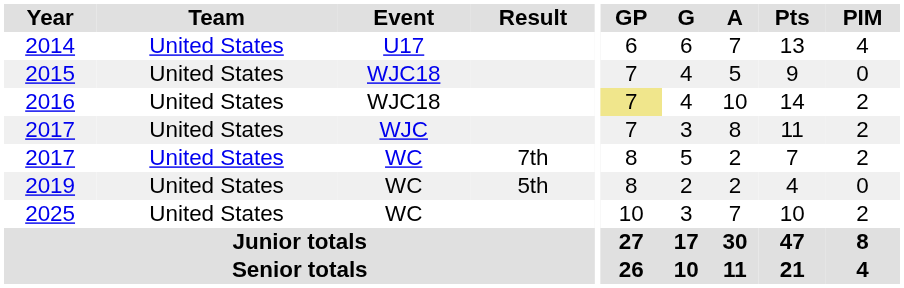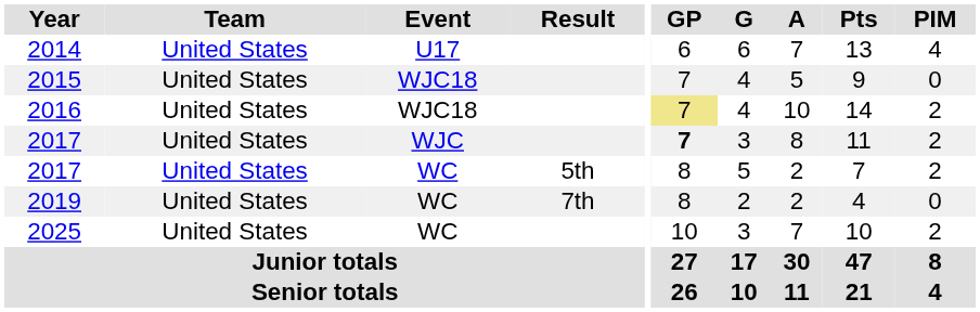2017 / WJC | GP: normal -> bold
2017 / WC | Result: 7th -> 5th
2019 | Result: 5th -> 7th
